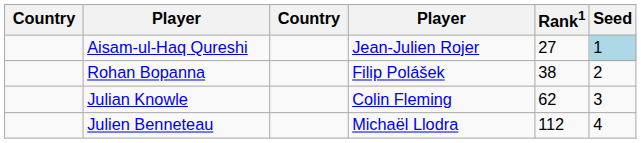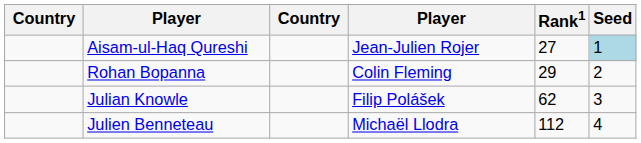Rohan Bopanna | column 4: Filip Polášek -> Colin Fleming
Rohan Bopanna | Rank1: 38 -> 29
Julian Knowle | column 4: Colin Fleming -> Filip Polášek
